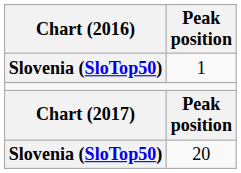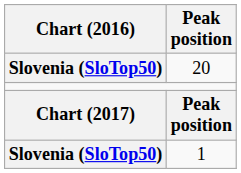rows swapped: 1 <-> 20
